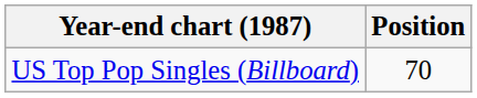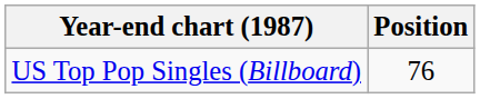US Top Pop Singles (Billboard) | Position: 70 -> 76
